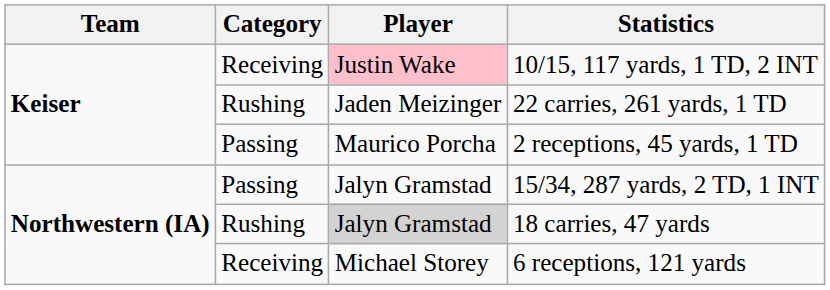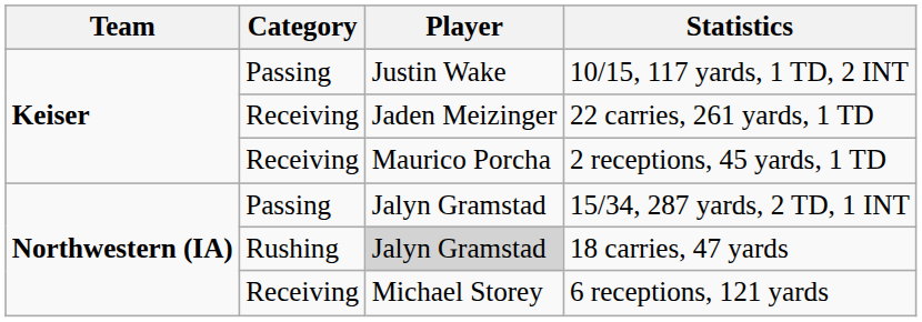10/15, 117 yards, 1 TD, 2 INT | Category: Receiving -> Passing
10/15, 117 yards, 1 TD, 2 INT | Player: pink background -> no background
22 carries, 261 yards, 1 TD | Category: Rushing -> Receiving
2 receptions, 45 yards, 1 TD | Category: Passing -> Receiving
